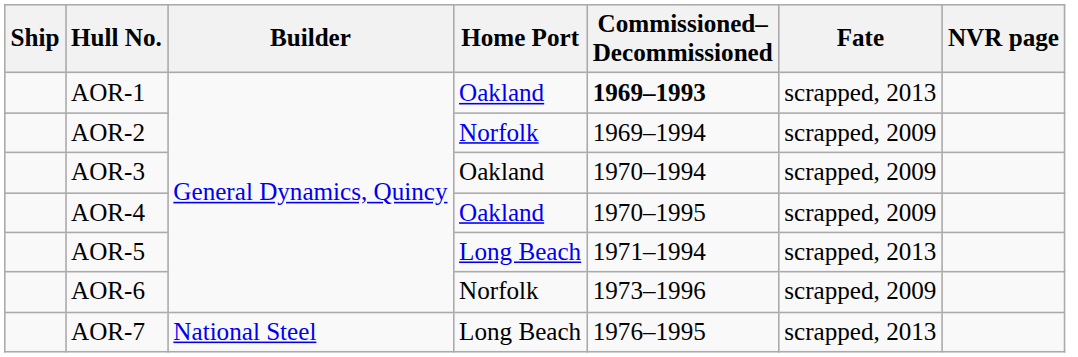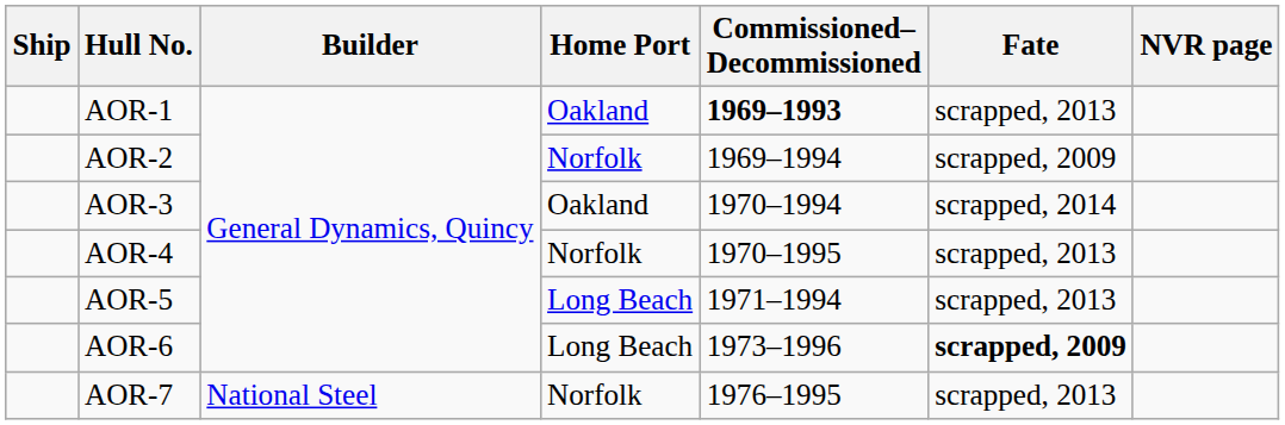AOR-3 | Fate: scrapped, 2009 -> scrapped, 2014
AOR-4 | Home Port: Oakland -> Norfolk
AOR-4 | Fate: scrapped, 2009 -> scrapped, 2013
AOR-6 | Home Port: Norfolk -> Long Beach
AOR-6 | Fate: normal -> bold
AOR-7 | Home Port: Long Beach -> Norfolk
